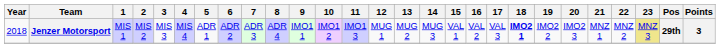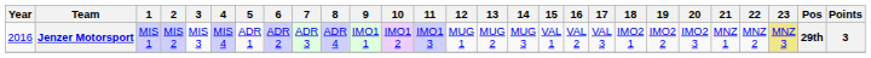Jenzer Motorsport | Year: 2018 -> 2016
Jenzer Motorsport | 18: bold -> normal
